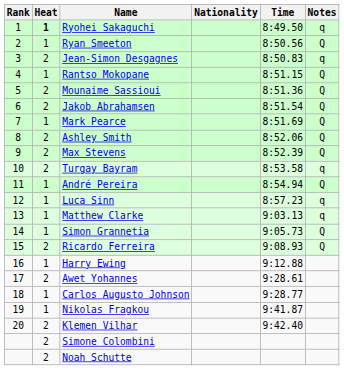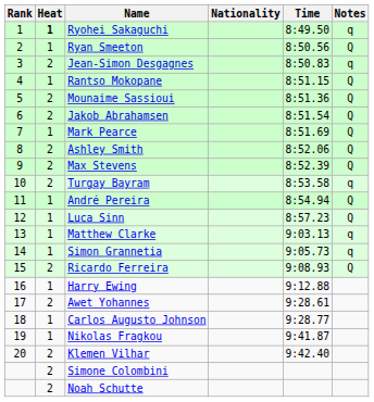Luca Sinn | Notes: q -> Q
Simon Grannetia | Notes: Q -> q
